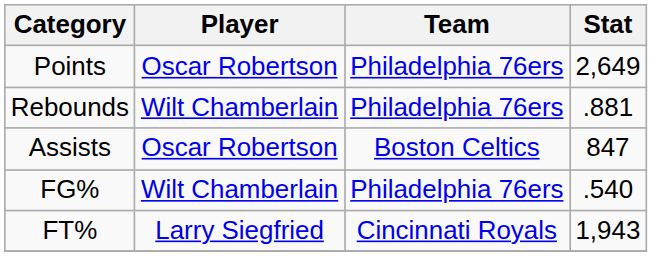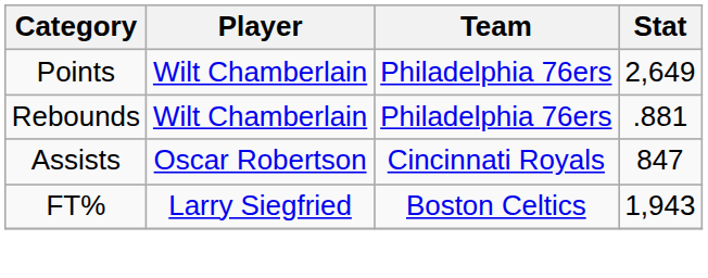Points | Player: Oscar Robertson -> Wilt Chamberlain
Assists | Team: Boston Celtics -> Cincinnati Royals
- row: FG% | Wilt Chamberlain | Philadelphia 76ers | .540
FT% | Team: Cincinnati Royals -> Boston Celtics
